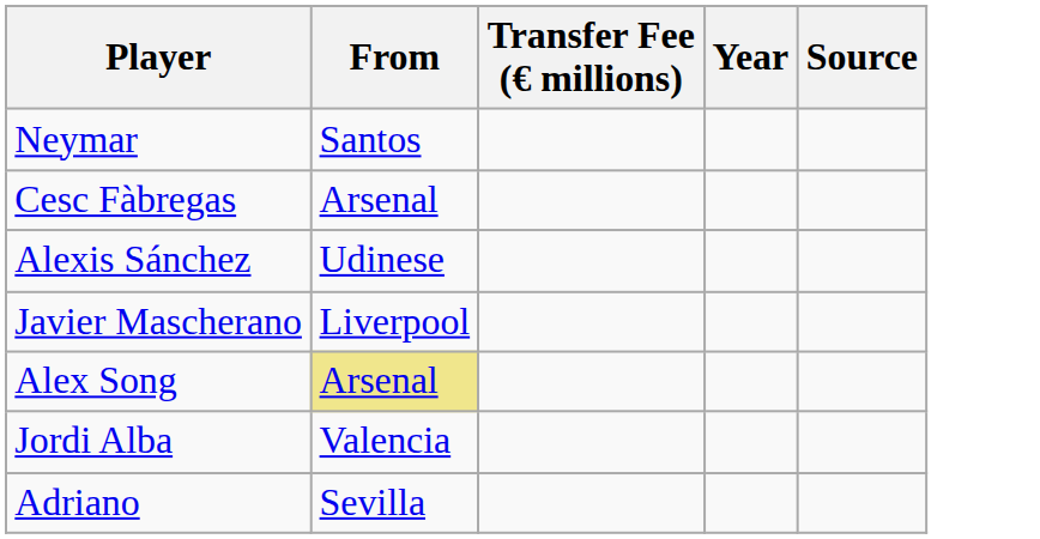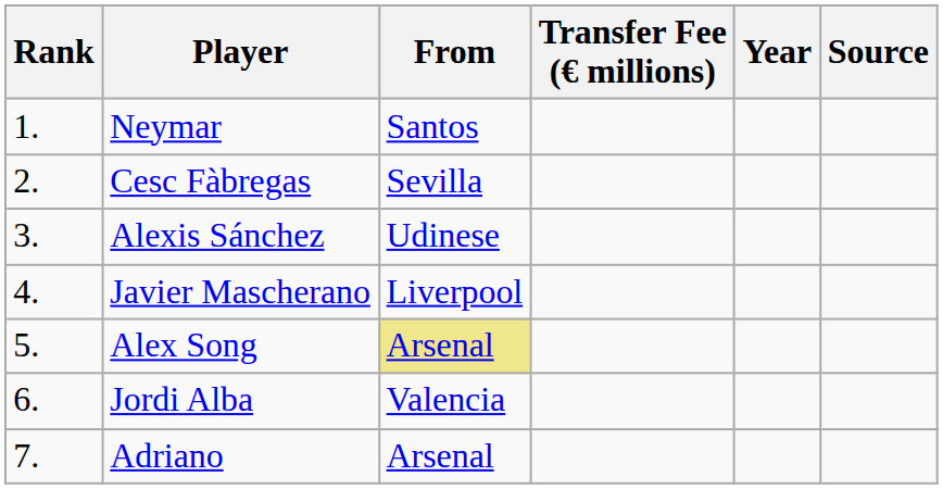+ column: Rank | 1. | 2. | 3. | 4. | 5. | 6. | 7.
Cesc Fàbregas | From: Arsenal -> Sevilla
Adriano | From: Sevilla -> Arsenal
